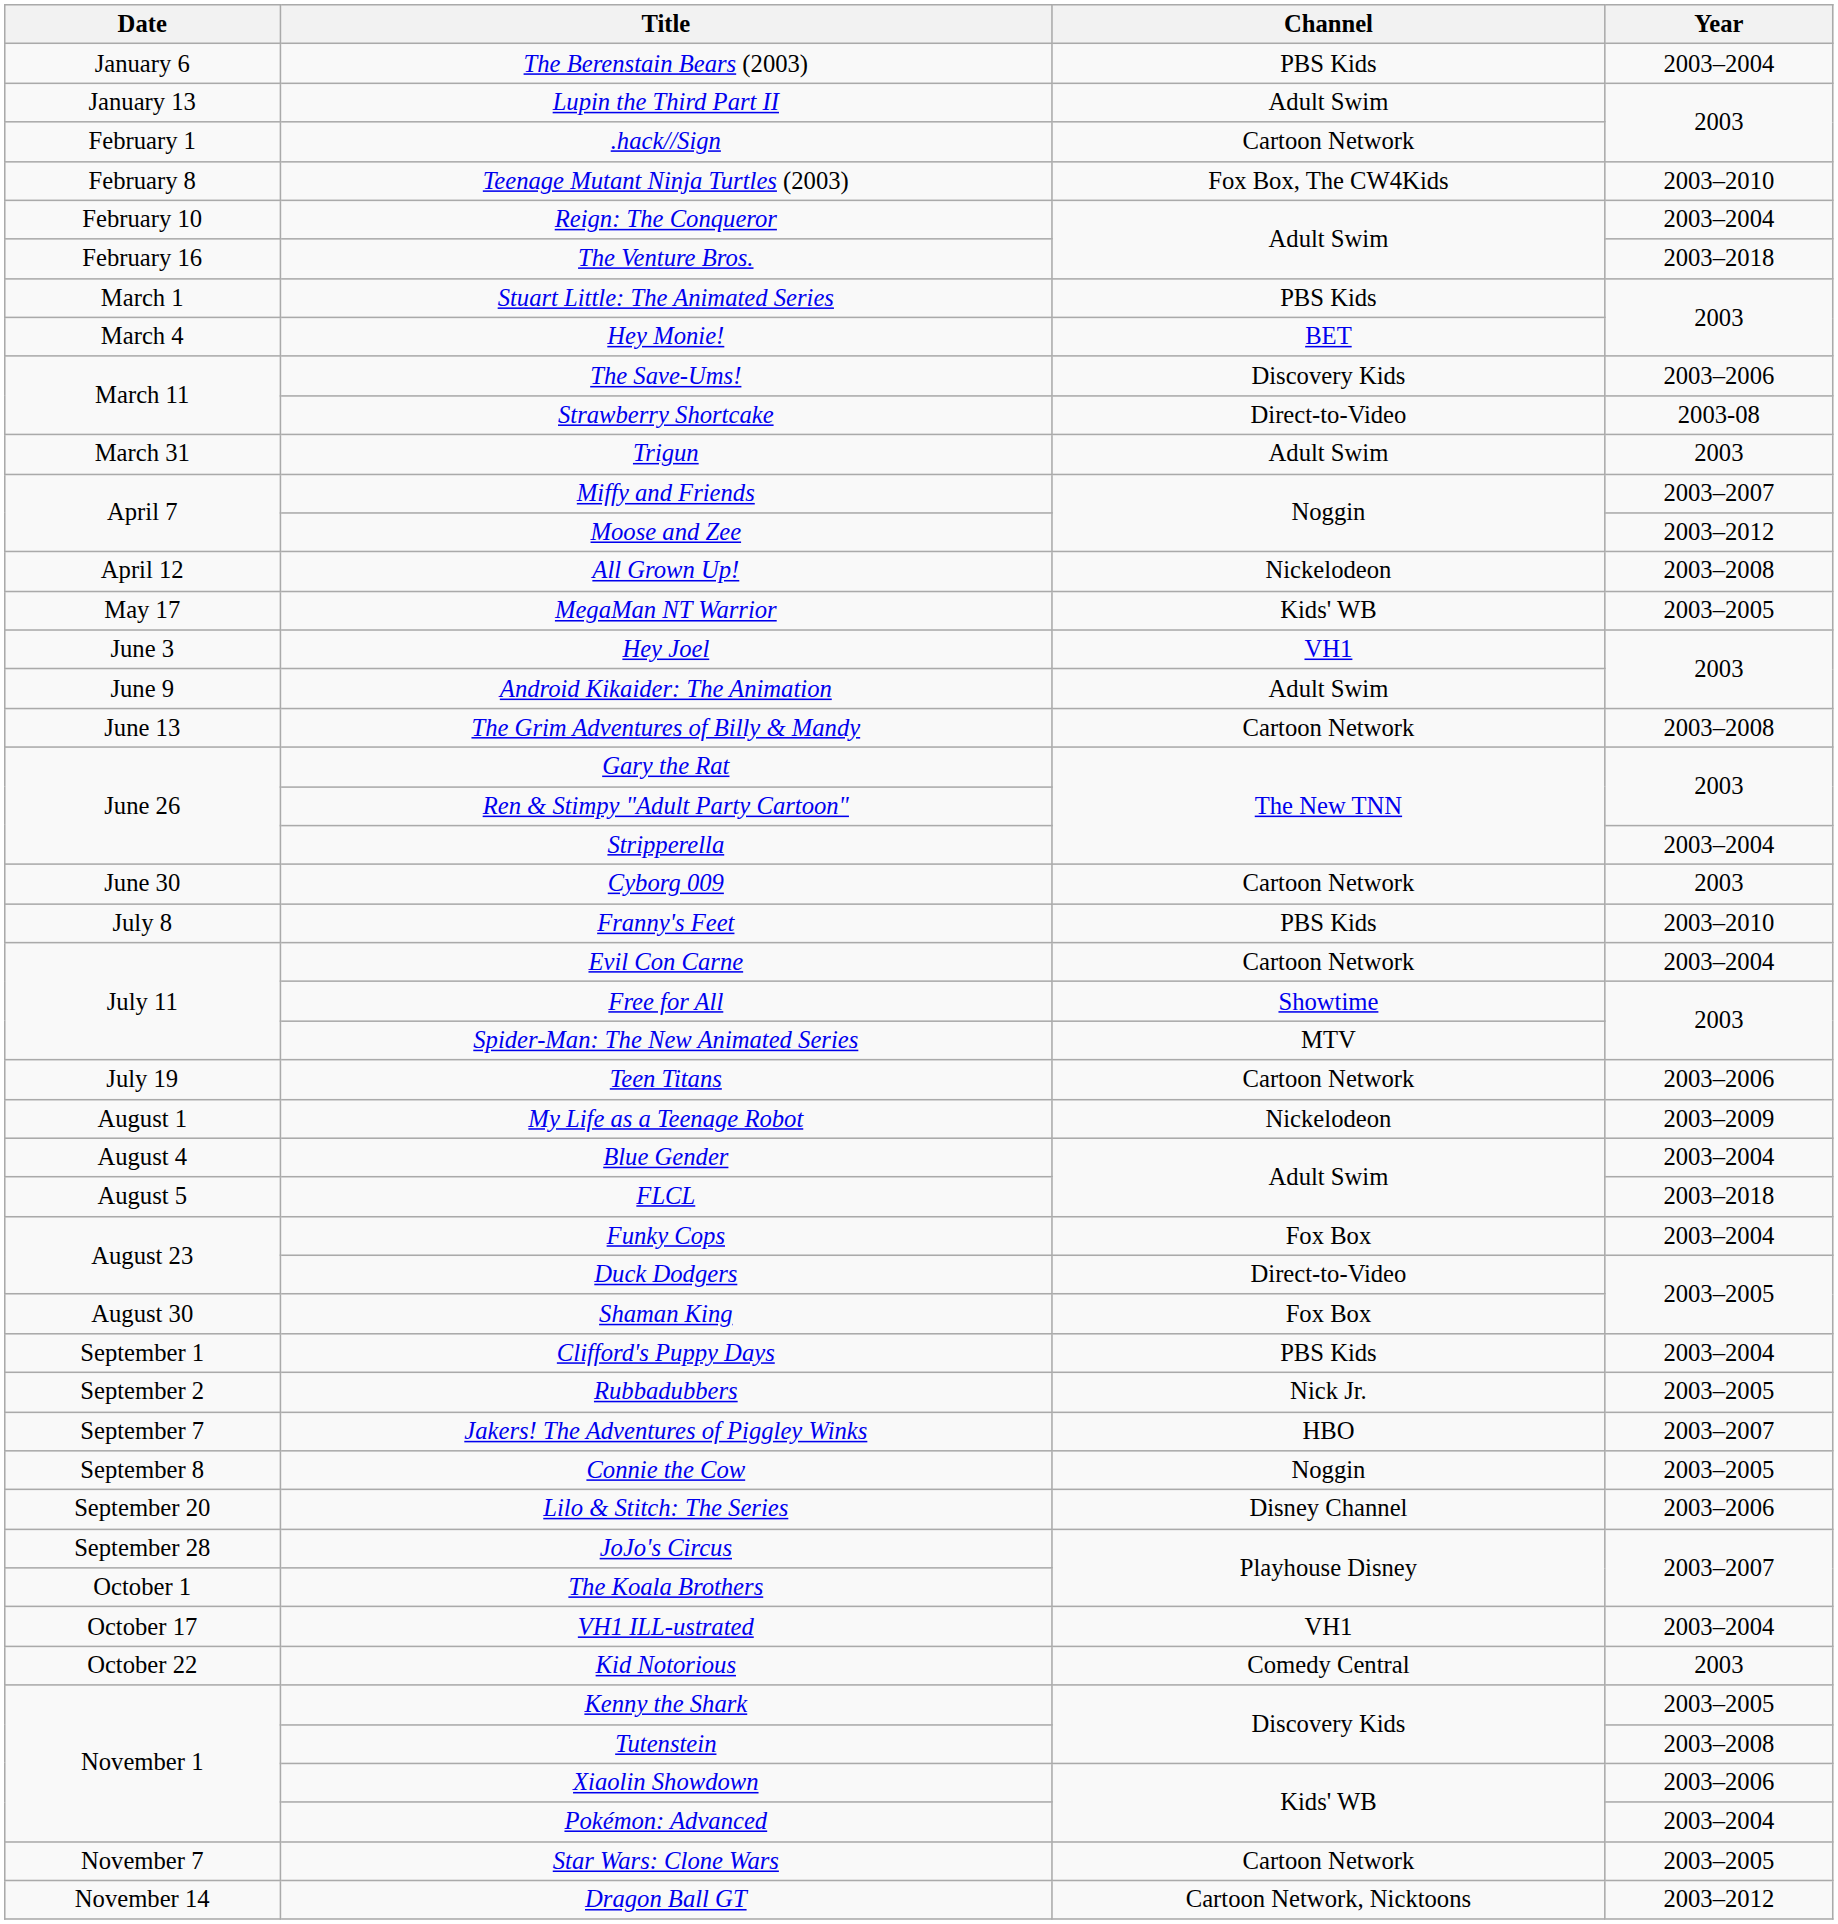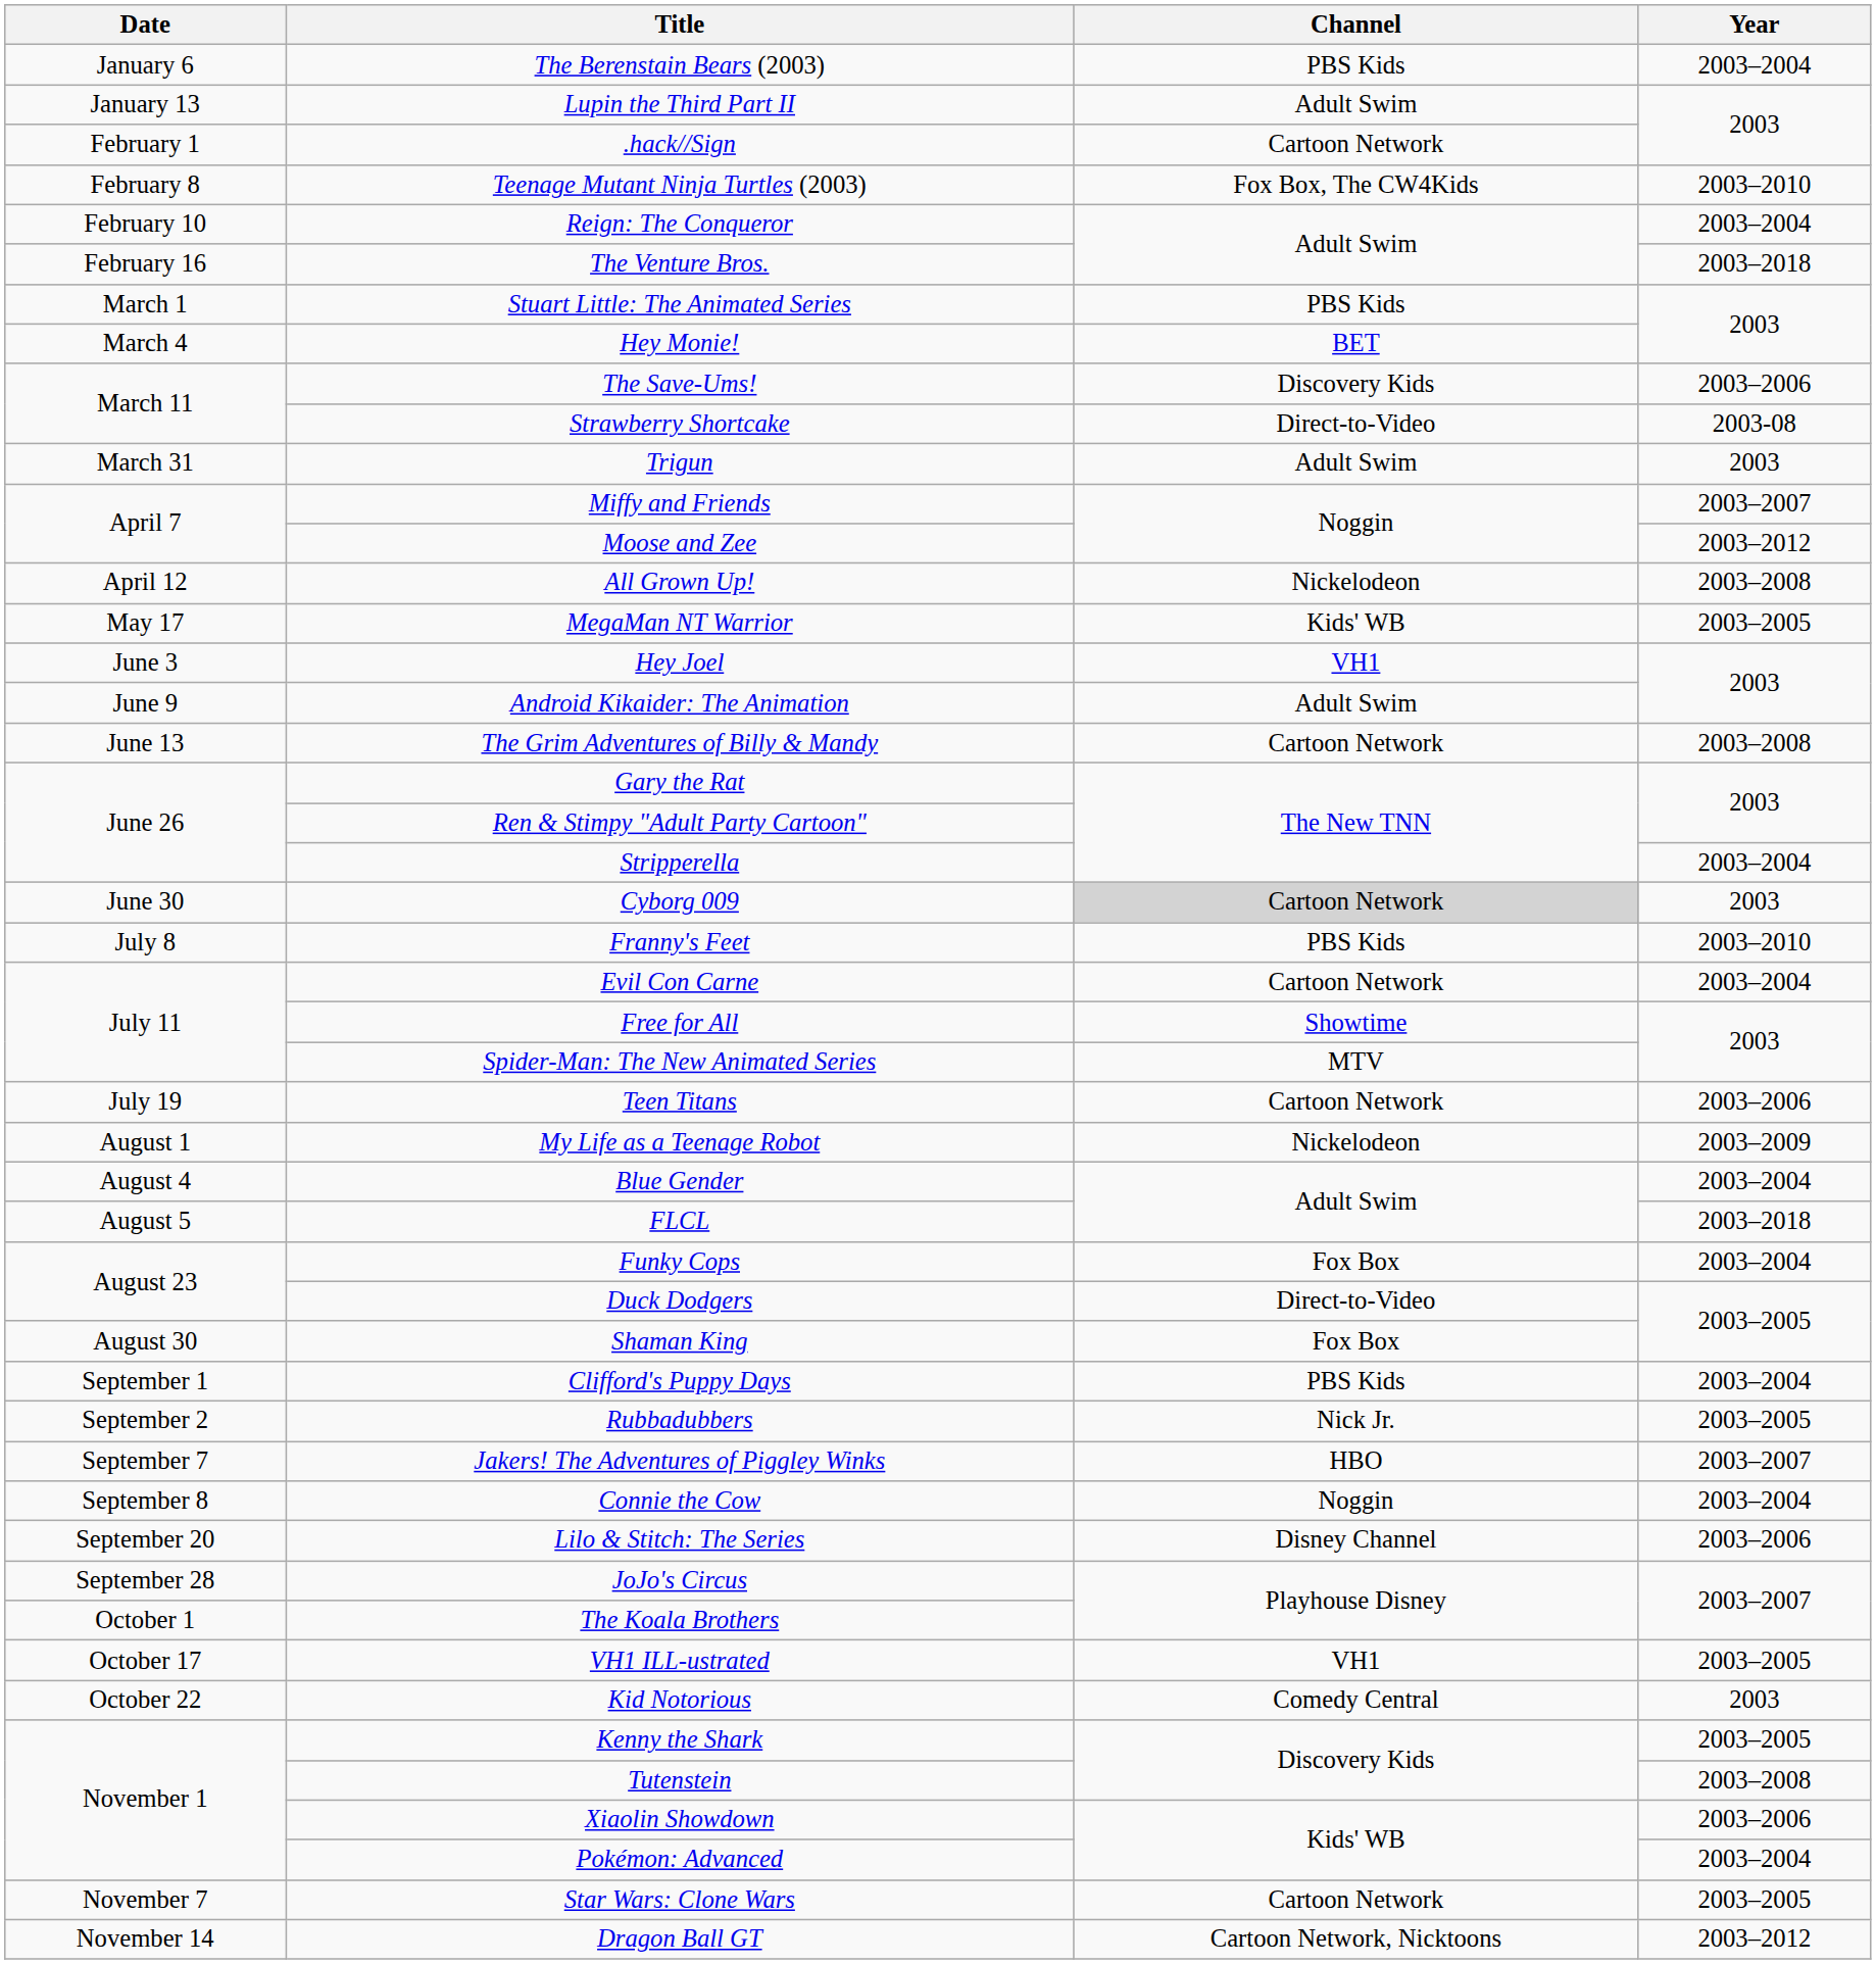Cyborg 009 | Channel: no background -> lightgrey background
Connie the Cow | Year: 2003–2005 -> 2003–2004
VH1 ILL-ustrated | Year: 2003–2004 -> 2003–2005
